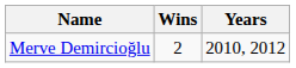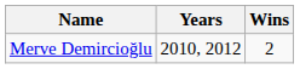columns swapped: Wins <-> Years
